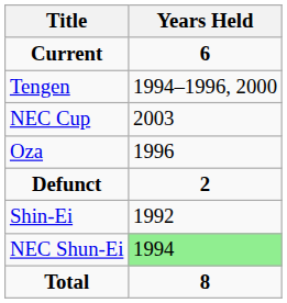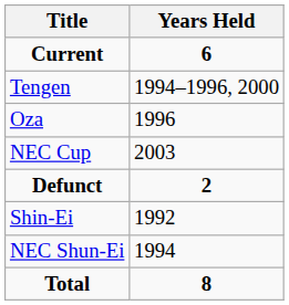rows swapped: Oza <-> NEC Cup
NEC Shun-Ei | Years Held: lightgreen background -> no background
